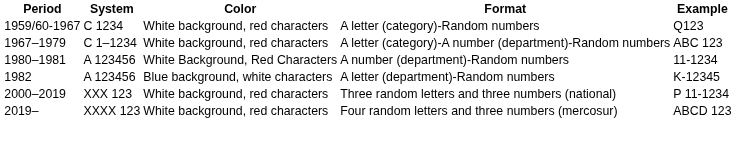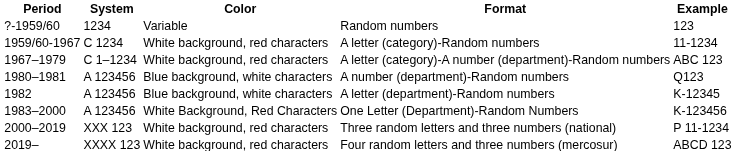+ row: ?-1959/60 | 1234 | Variable | Random numbers | 123
A letter (category)-Random numbers | Example: Q123 -> 11-1234
A number (department)-Random numbers | Color: White Background, Red Characters -> Blue background, white characters
A number (department)-Random numbers | Example: 11-1234 -> Q123
+ row: 1983–2000 | A 123456 | White Background, Red Characters | One Letter (Department)-Random Numbers | K-123456
